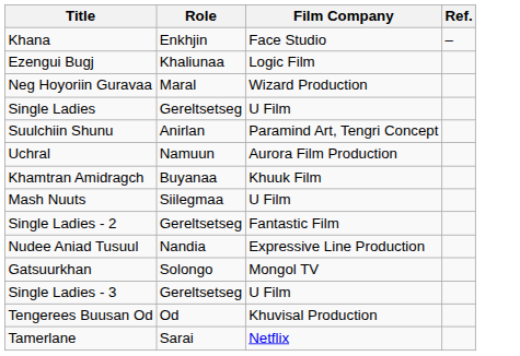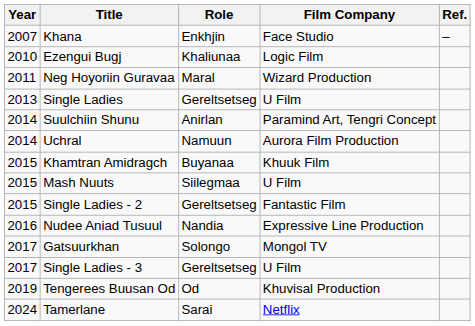+ column: Year | 2007 | 2010 | 2011 | 2013 | 2014 | 2014 | 2015 | 2015 | 2015 | 2016 | 2017 | 2017 | 2019 | 2024
